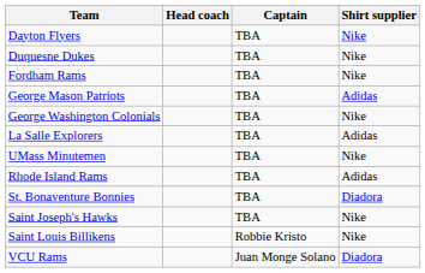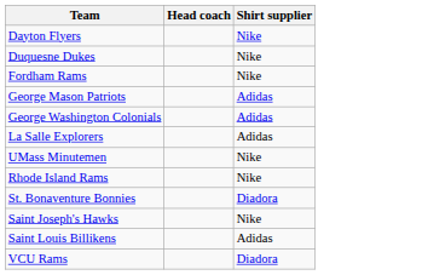- column: Captain | TBA | TBA | TBA | TBA | TBA | TBA | TBA | TBA | TBA | TBA | Robbie Kristo | Juan Monge Solano
George Washington Colonials | Shirt supplier: Nike -> Adidas
Rhode Island Rams | Shirt supplier: Adidas -> Nike
Saint Louis Billikens | Shirt supplier: Nike -> Adidas
